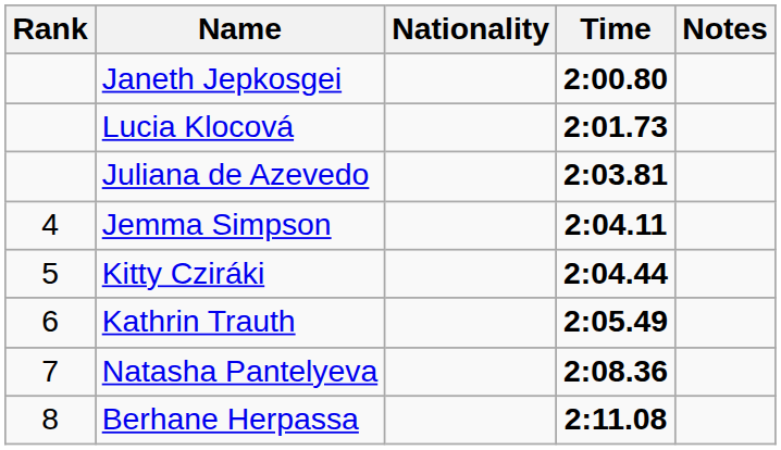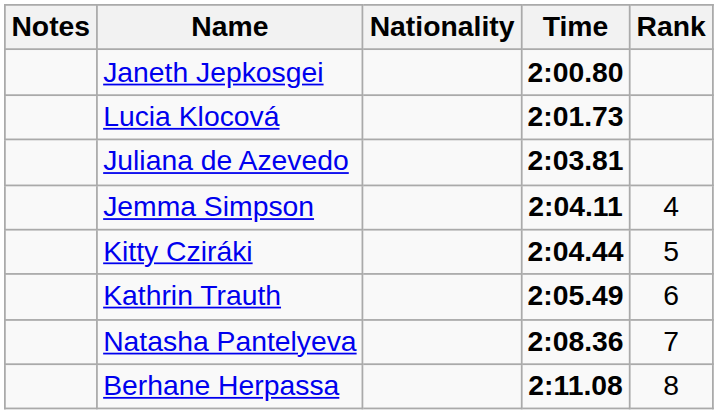columns swapped: Rank <-> Notes
